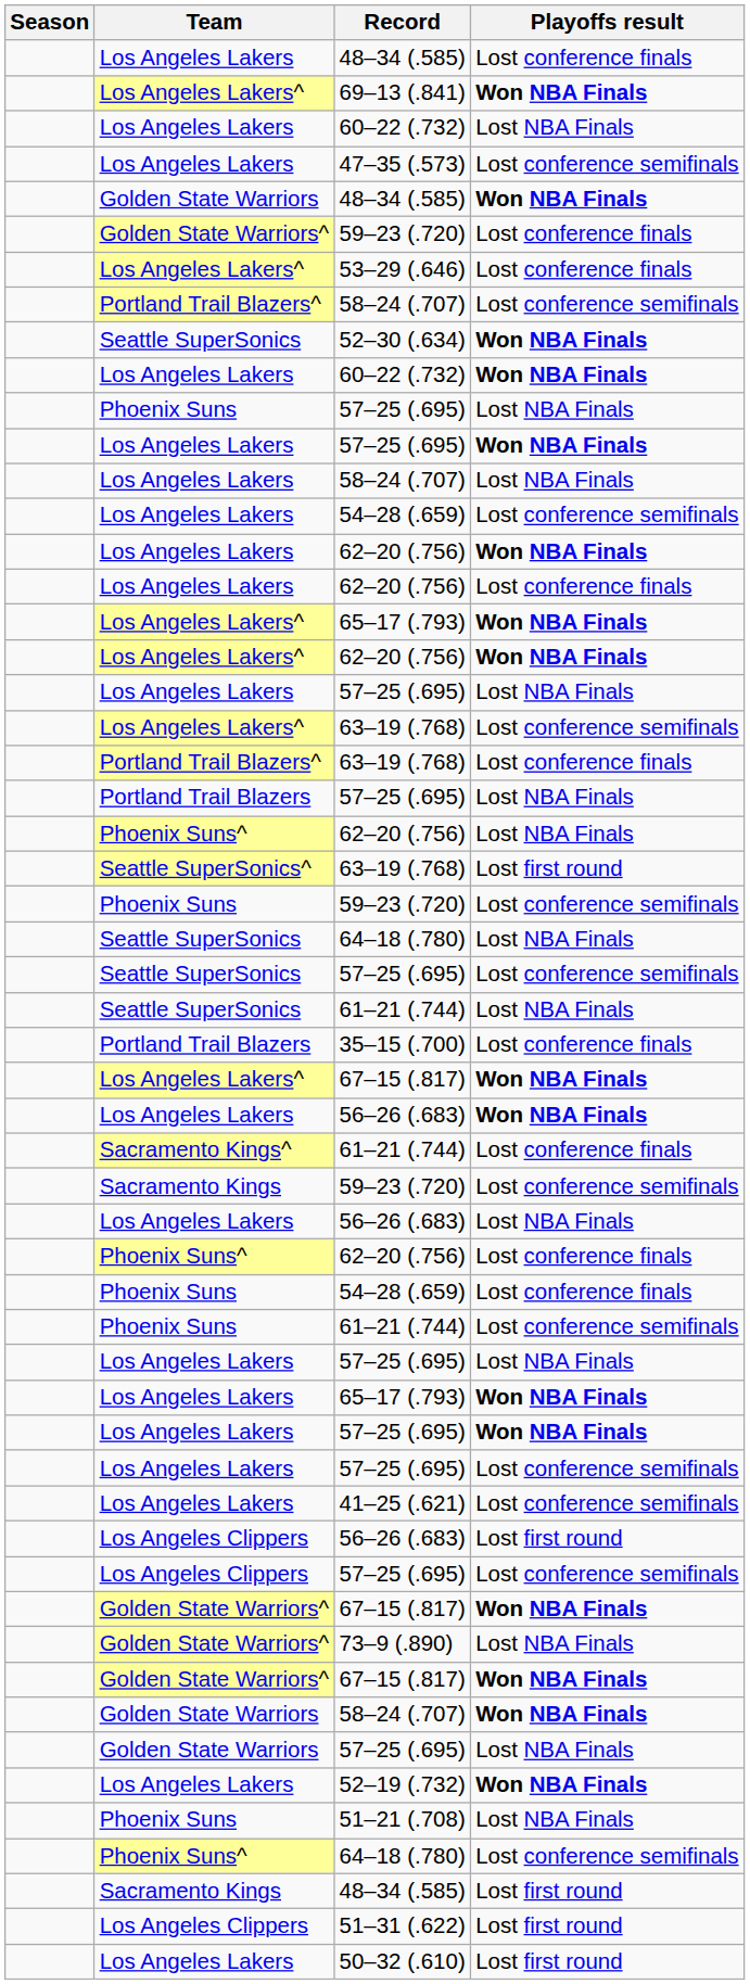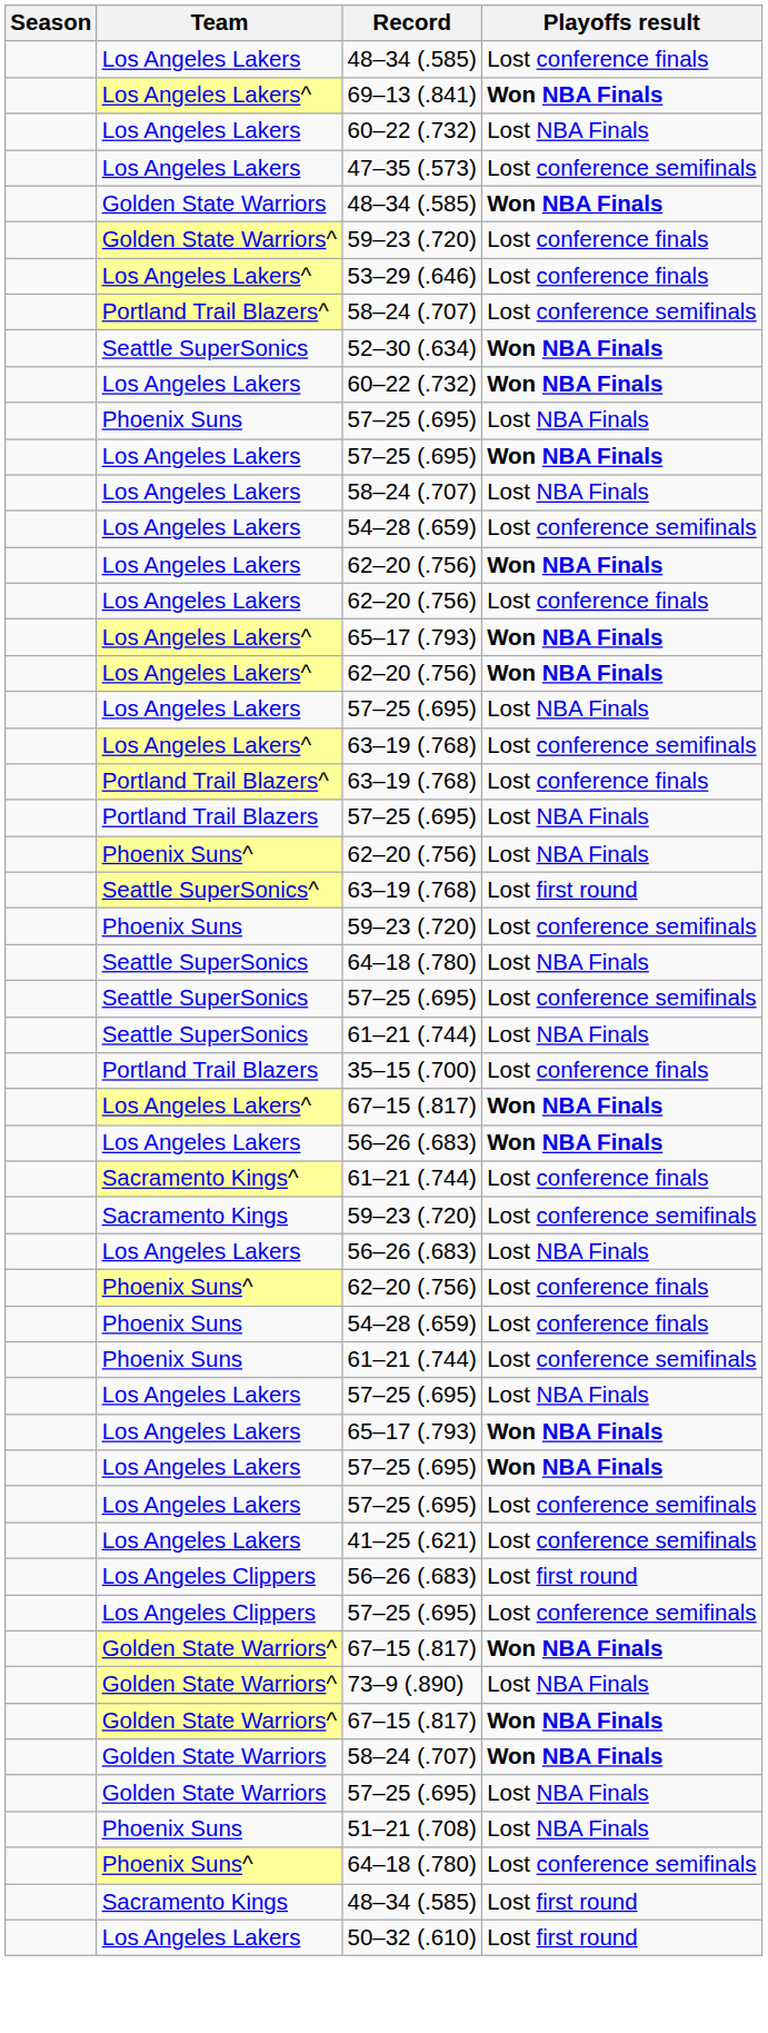- row: Los Angeles Lakers | 52–19 (.732) | Won NBA Finals
- row: Los Angeles Clippers | 51–31 (.622) | Lost first round
